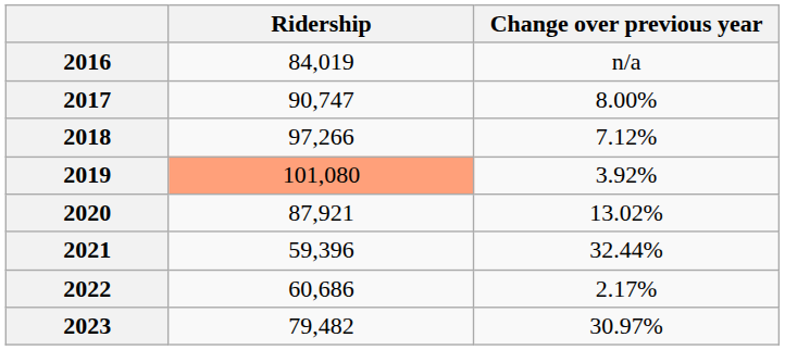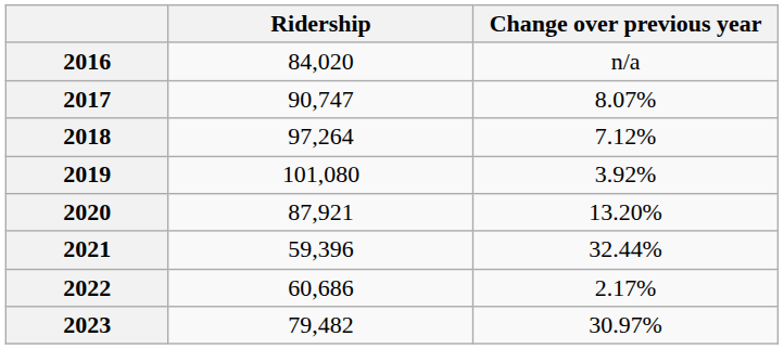2016 | Ridership: 84,019 -> 84,020
2017 | Change over previous year: 8.00% -> 8.07%
2018 | Ridership: 97,266 -> 97,264
2019 | Ridership: lightsalmon background -> no background
2020 | Change over previous year: 13.02% -> 13.20%
